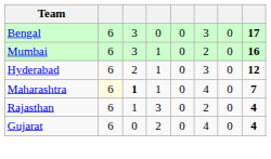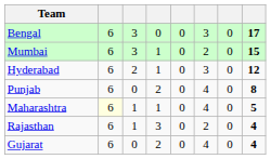Mumbai | column 8: 16 -> 15
+ row: Punjab | 6 | 0 | 2 | 0 | 4 | 0 | 8
Maharashtra | column 3: bold -> normal
Maharashtra | column 8: 7 -> 5
